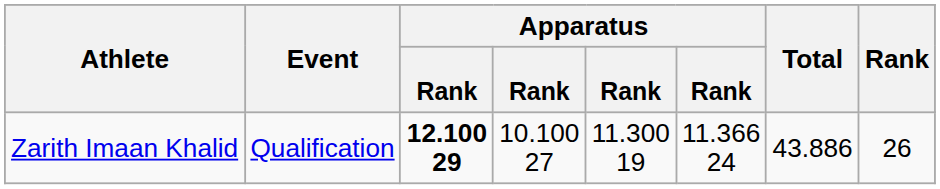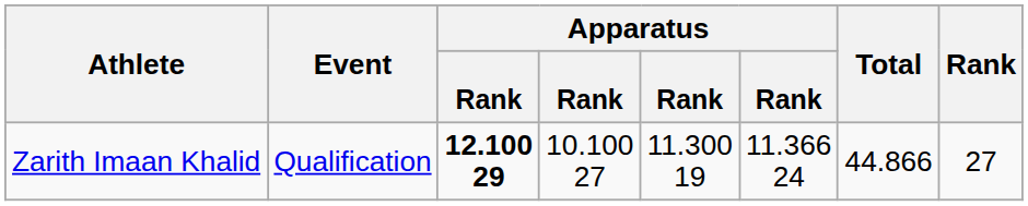Zarith Imaan Khalid | Total: 43.886 -> 44.866
Zarith Imaan Khalid | Rank: 26 -> 27
